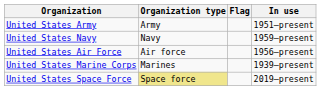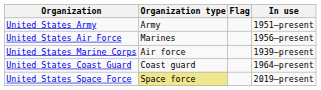- row: United States Navy | Navy | 1959–present
United States Air Force | Organization type: Air force -> Marines
United States Marine Corps | Organization type: Marines -> Air force
+ row: United States Coast Guard | Coast guard | 1964–present
